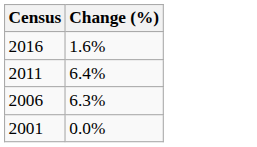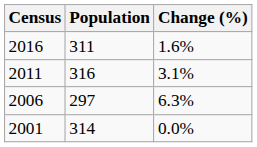+ column: Population | 311 | 316 | 297 | 314
2011 | Change (%): 6.4% -> 3.1%
